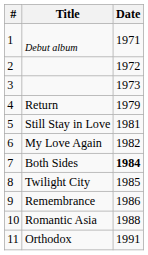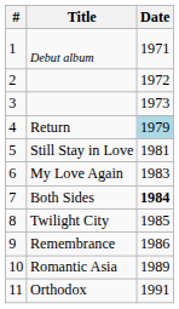Return | Date: no background -> lightblue background
My Love Again | Date: 1982 -> 1983
Romantic Asia | Date: 1988 -> 1989
